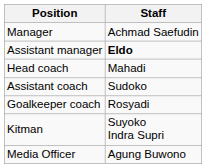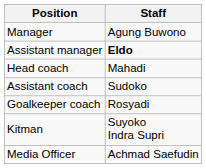Manager | Staff: Achmad Saefudin -> Agung Buwono
Media Officer | Staff: Agung Buwono -> Achmad Saefudin
